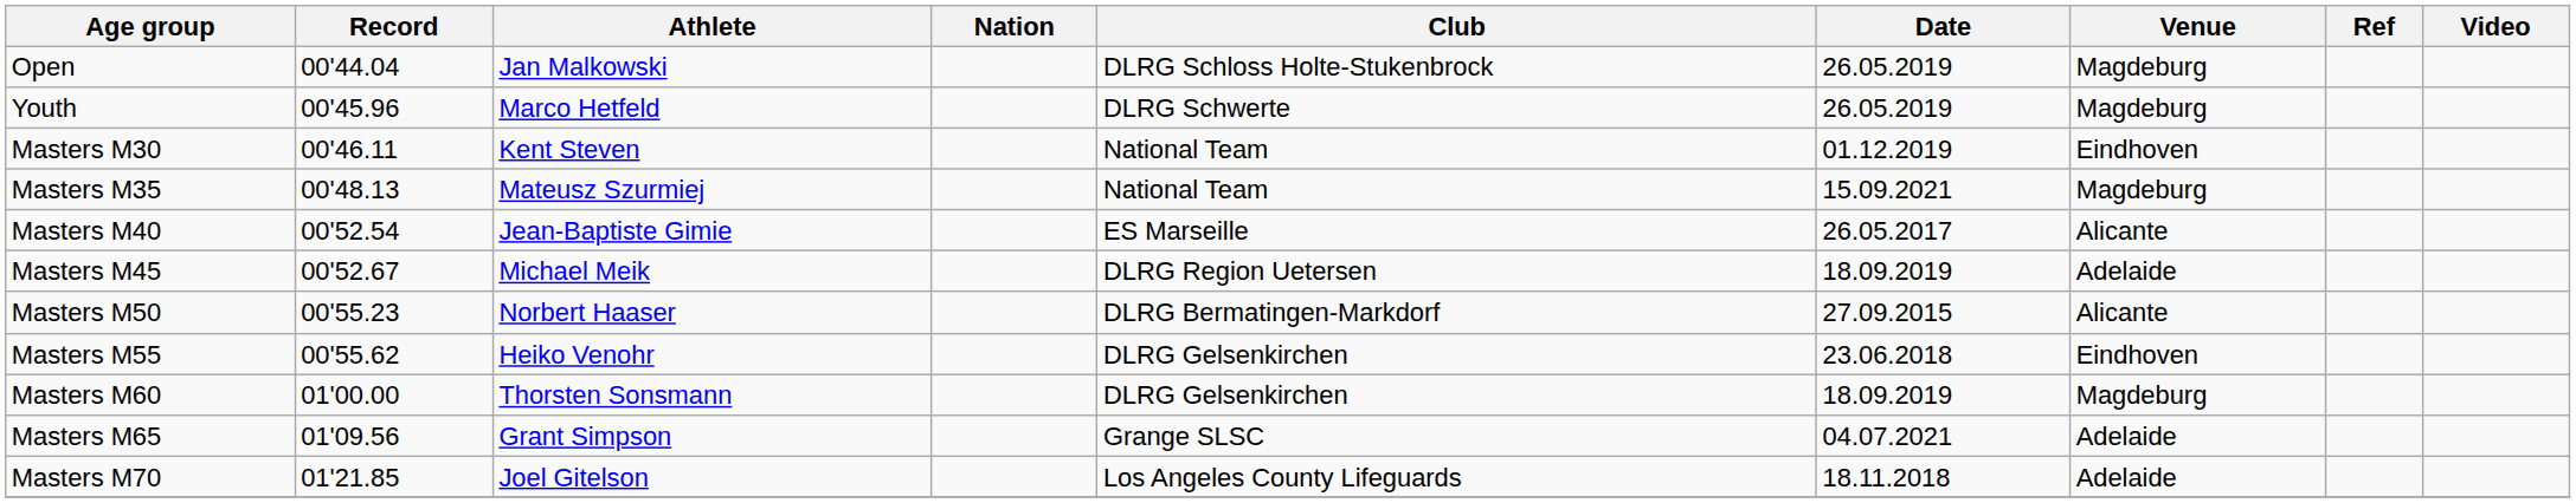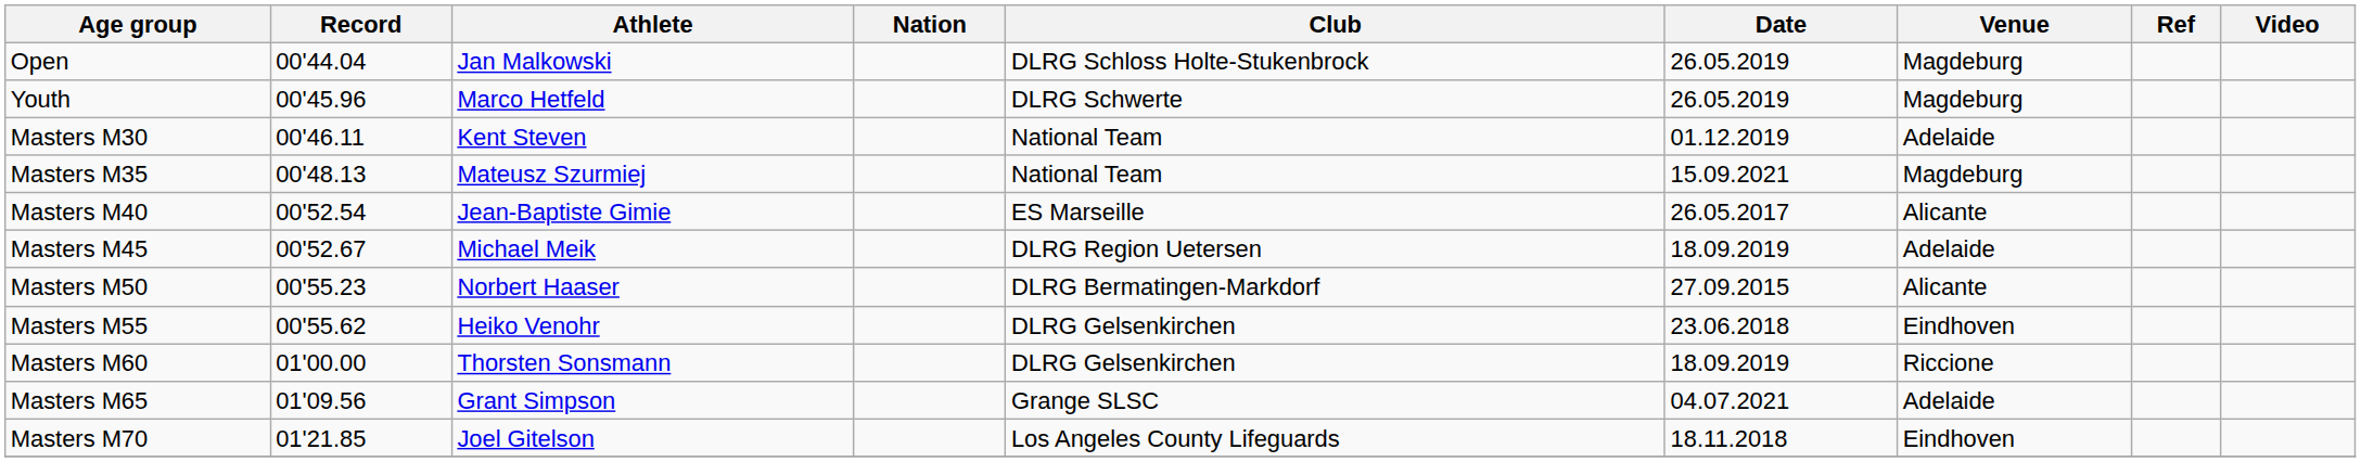Masters M30 | Venue: Eindhoven -> Adelaide
Masters M60 | Venue: Magdeburg -> Riccione
Masters M70 | Venue: Adelaide -> Eindhoven
